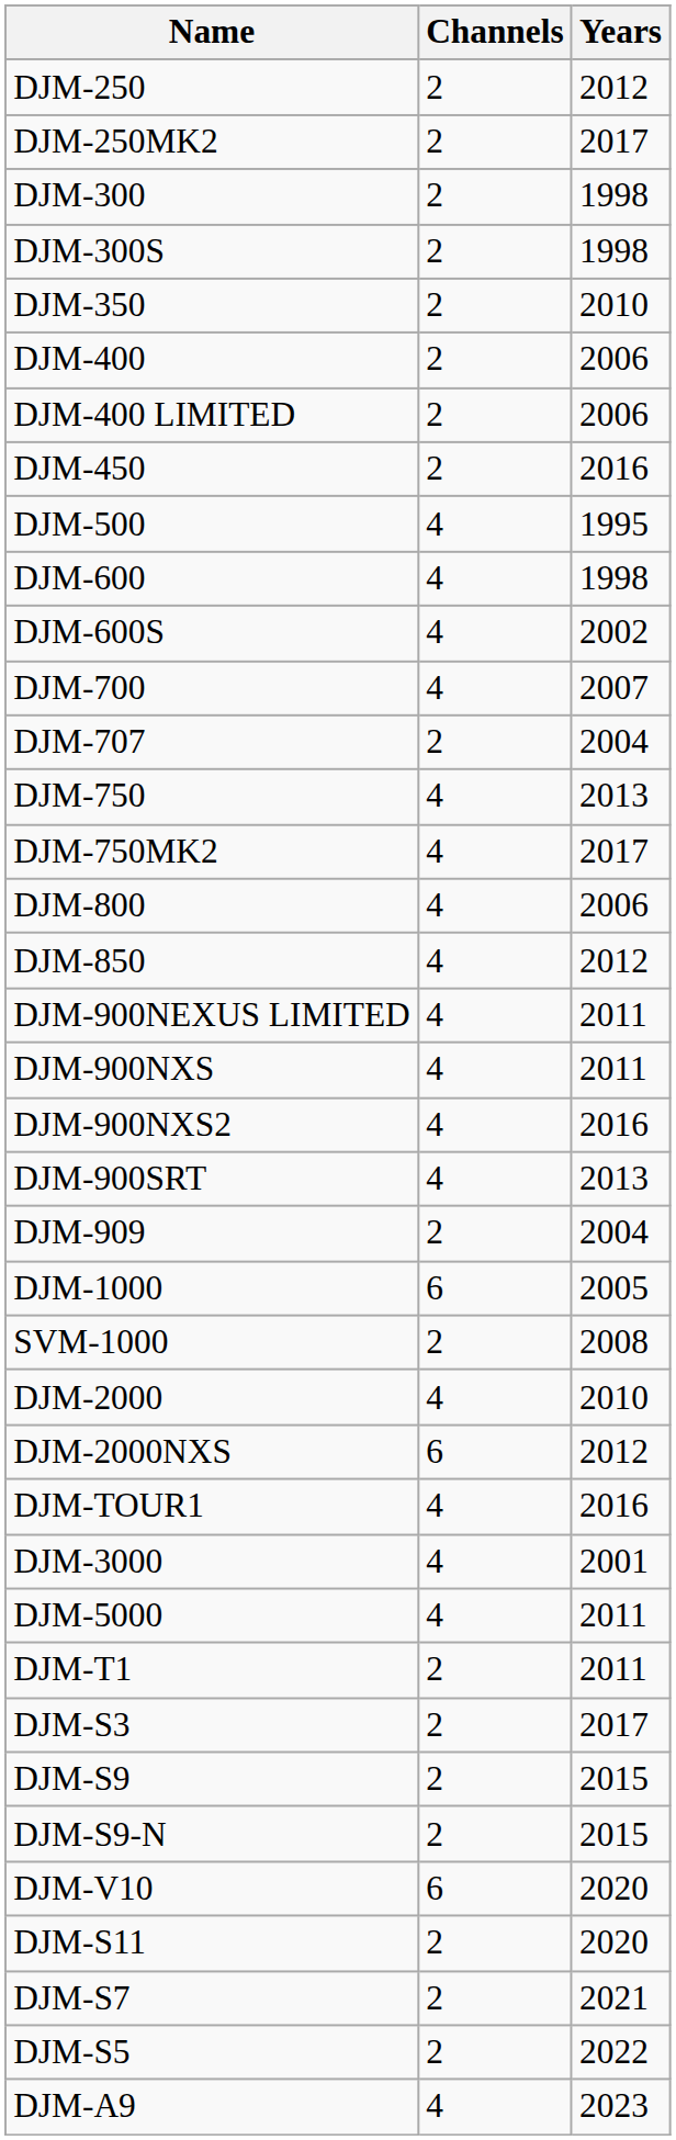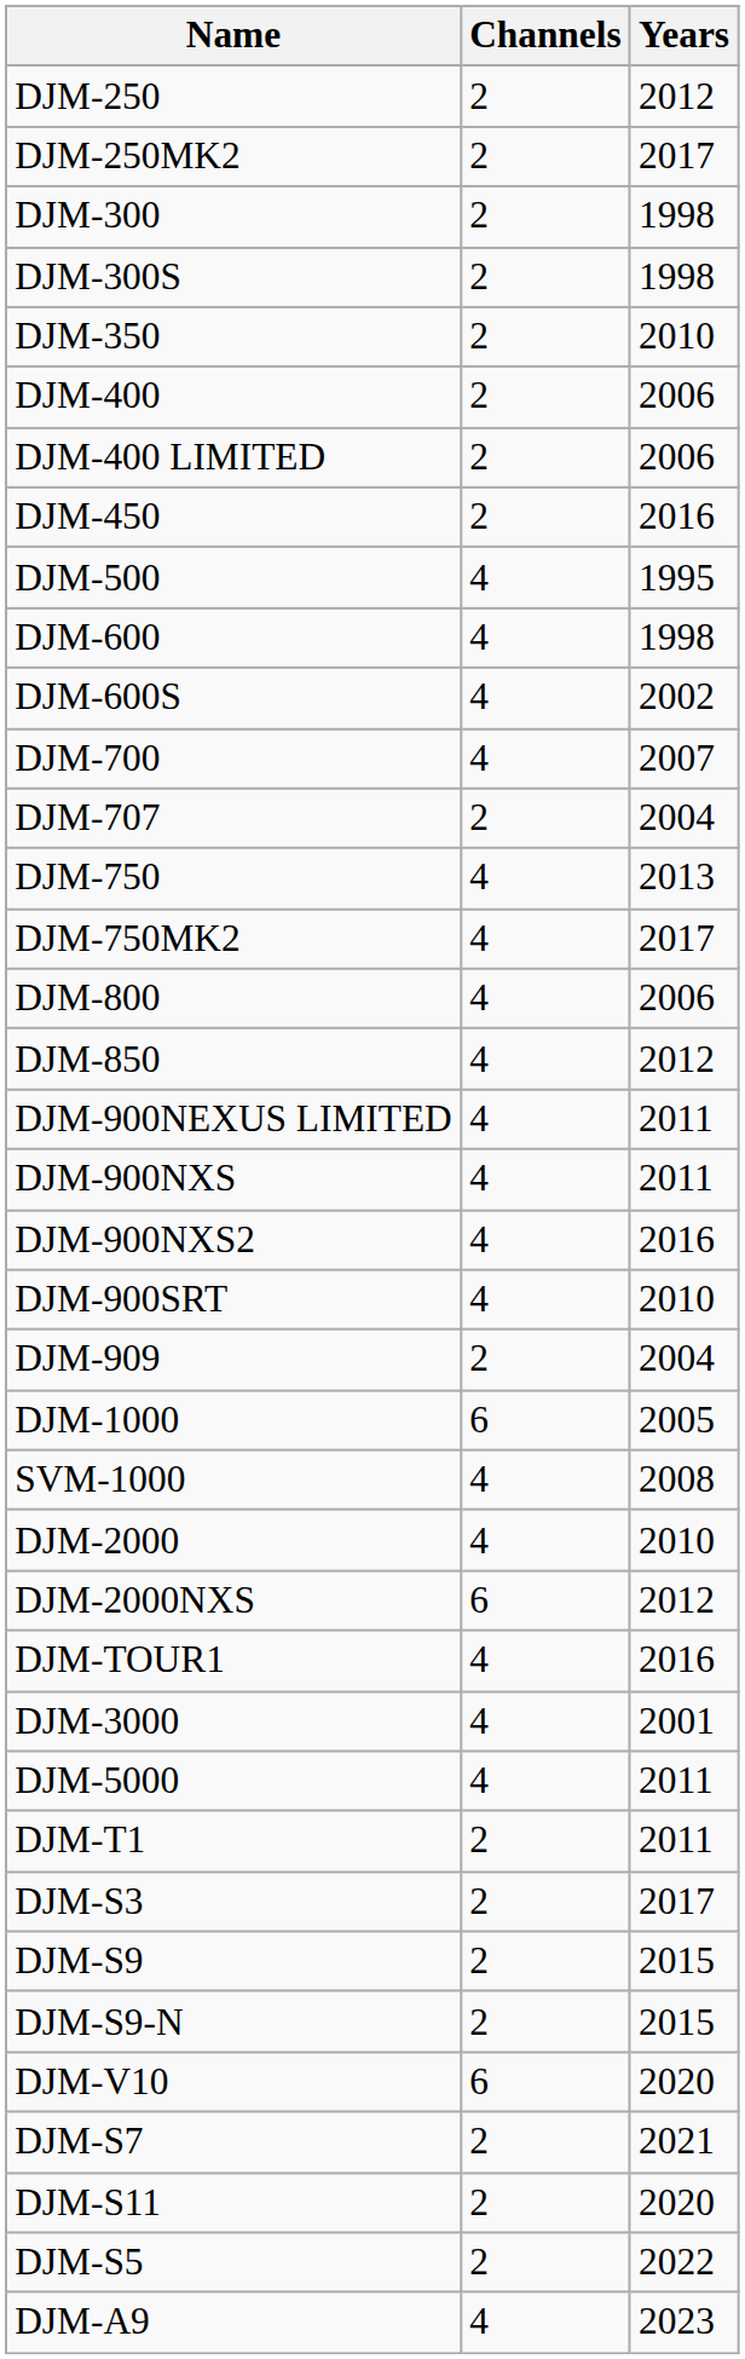DJM-900SRT | Years: 2013 -> 2010
SVM-1000 | Channels: 2 -> 4
rows swapped: DJM-S11 <-> DJM-S7
